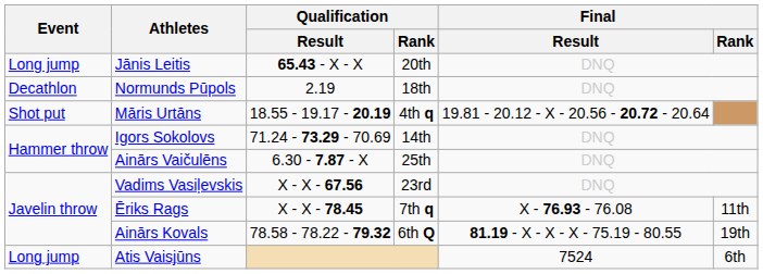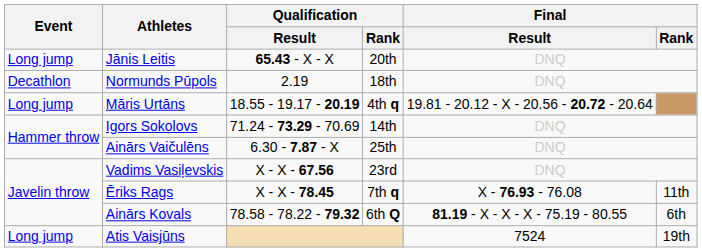Māris Urtāns | Event: Shot put -> Long jump
Ainārs Kovals | Final / Rank: 19th -> 6th
Atis Vaisjūns | Final / Rank: 6th -> 19th
